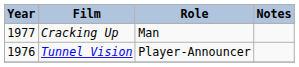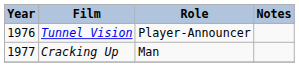rows swapped: Tunnel Vision <-> Cracking Up
